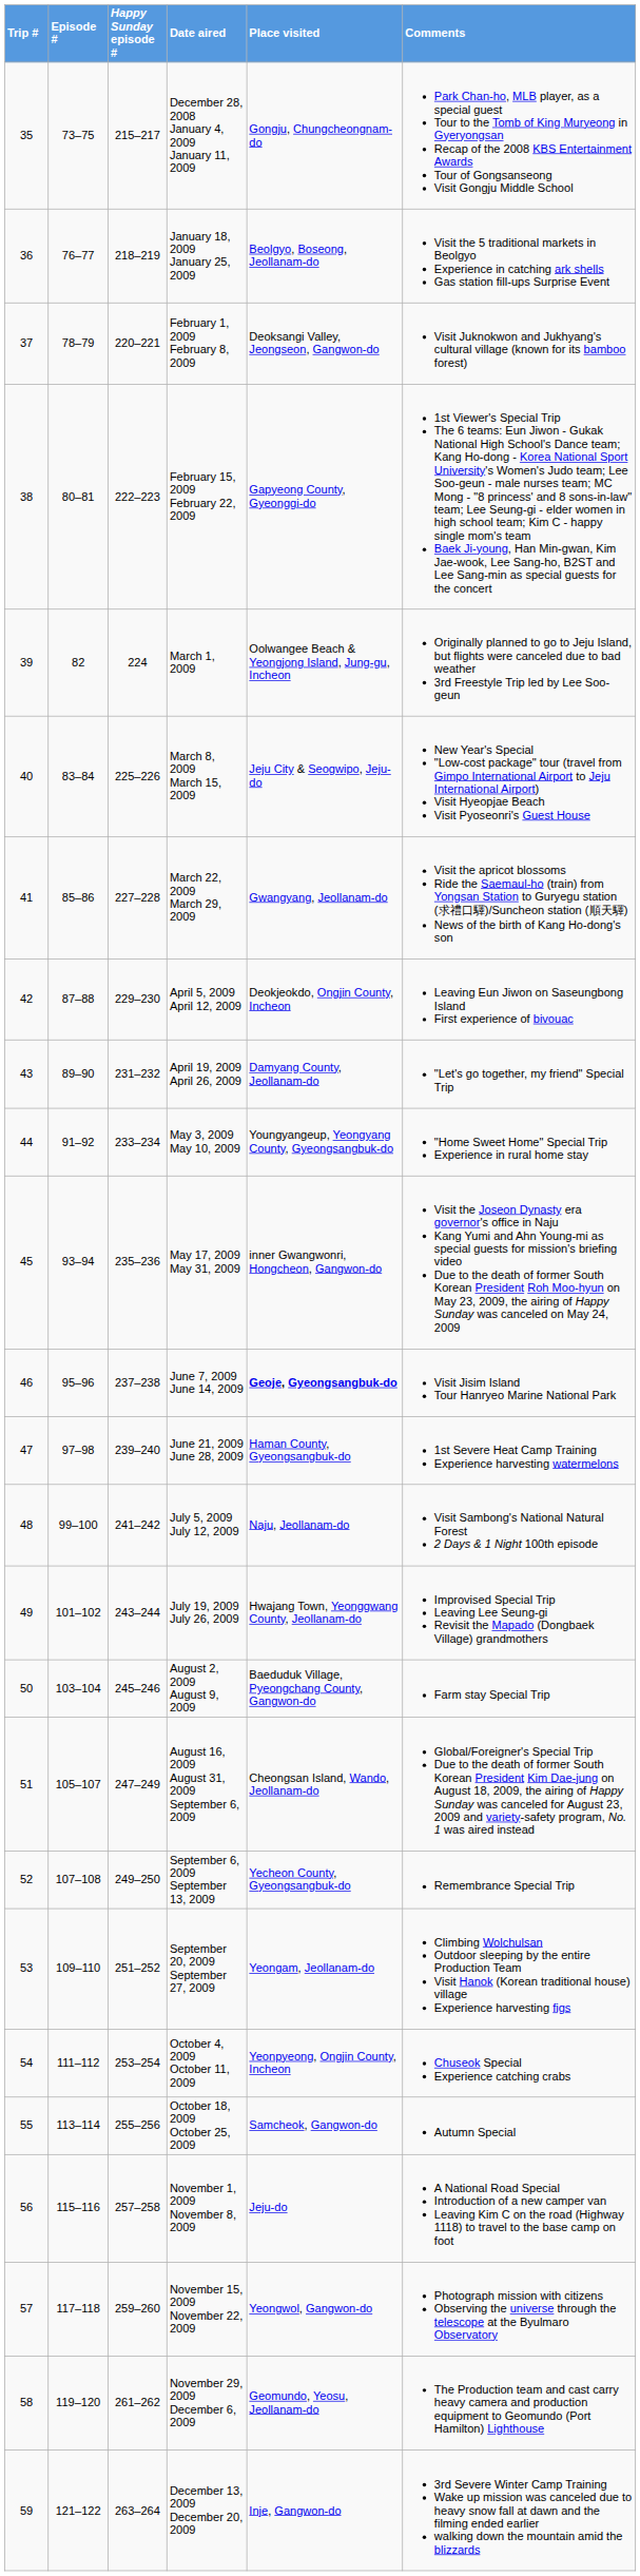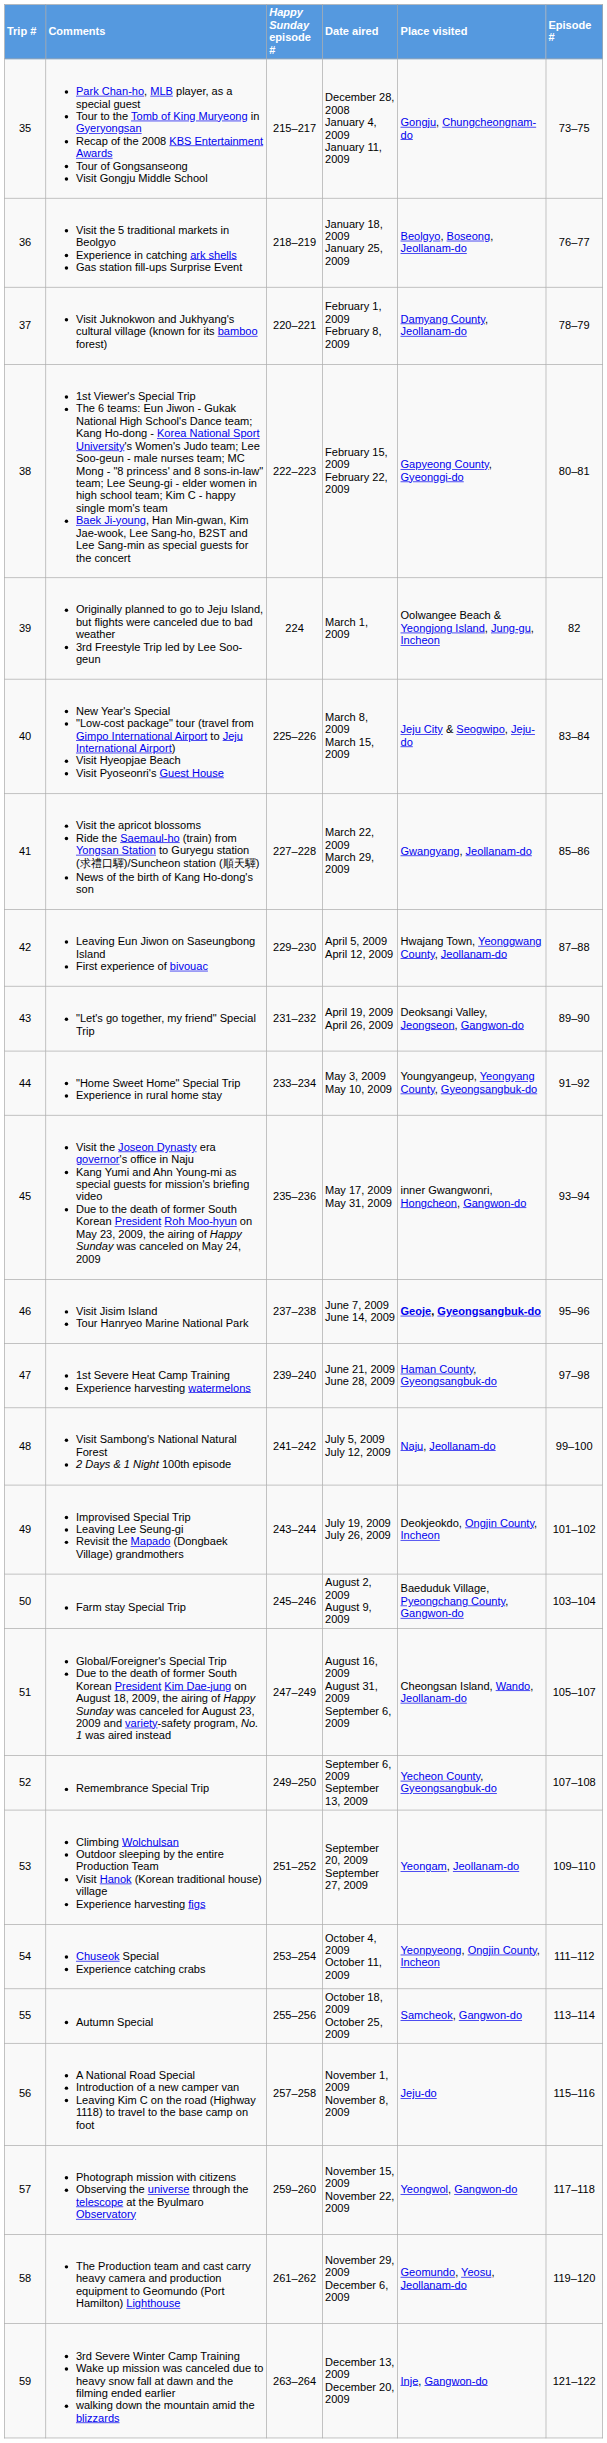columns swapped: Episode # <-> Comments
February 1, 2009 February 8, 2009 | Place visited: Deoksangi Valley, Jeongseon, Gangwon-do -> Damyang County, Jeollanam-do
April 5, 2009 April 12, 2009 | Place visited: Deokjeokdo, Ongjin County, Incheon -> Hwajang Town, Yeonggwang County, Jeollanam-do
April 19, 2009 April 26, 2009 | Place visited: Damyang County, Jeollanam-do -> Deoksangi Valley, Jeongseon, Gangwon-do
July 19, 2009 July 26, 2009 | Place visited: Hwajang Town, Yeonggwang County, Jeollanam-do -> Deokjeokdo, Ongjin County, Incheon
